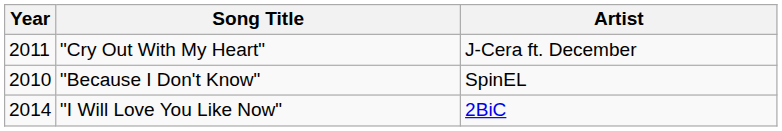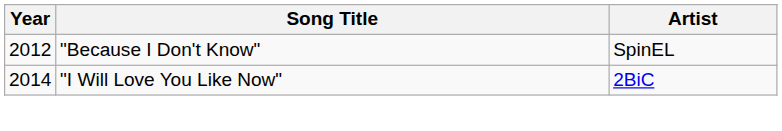- row: 2011 | "Cry Out With My Heart" | J-Cera ft. December
"Because I Don't Know" | Year: 2010 -> 2012
